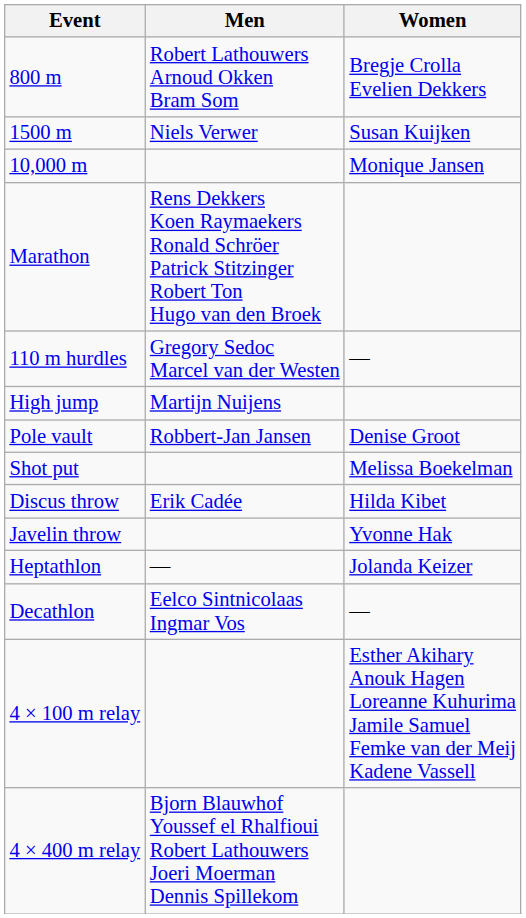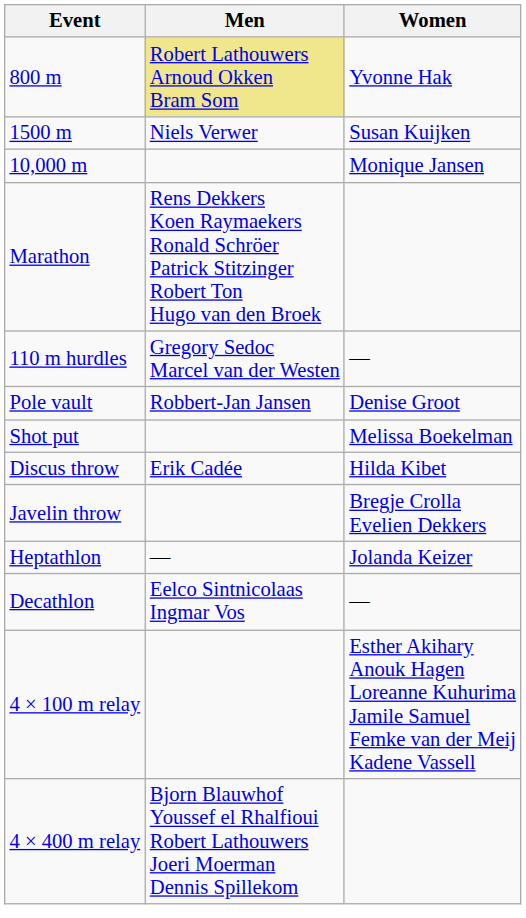800 m | Men: no background -> khaki background
800 m | Women: Bregje Crolla Evelien Dekkers -> Yvonne Hak
- row: High jump | Martijn Nuijens
Javelin throw | Women: Yvonne Hak -> Bregje Crolla Evelien Dekkers
